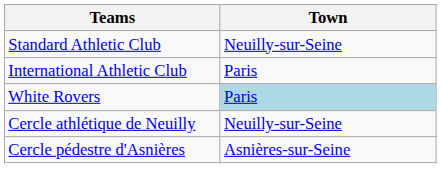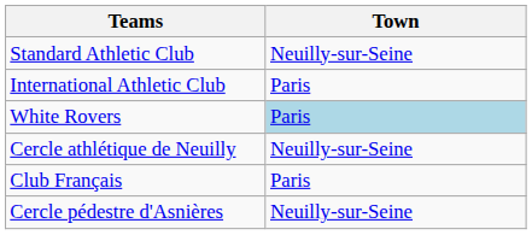+ row: Club Français | Paris
Cercle pédestre d'Asnières | Town: Asnières-sur-Seine -> Neuilly-sur-Seine
